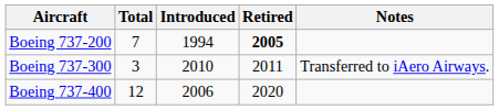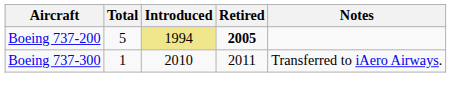Boeing 737-200 | Total: 7 -> 5
Boeing 737-200 | Introduced: no background -> khaki background
Boeing 737-300 | Total: 3 -> 1
- row: Boeing 737-400 | 12 | 2006 | 2020
